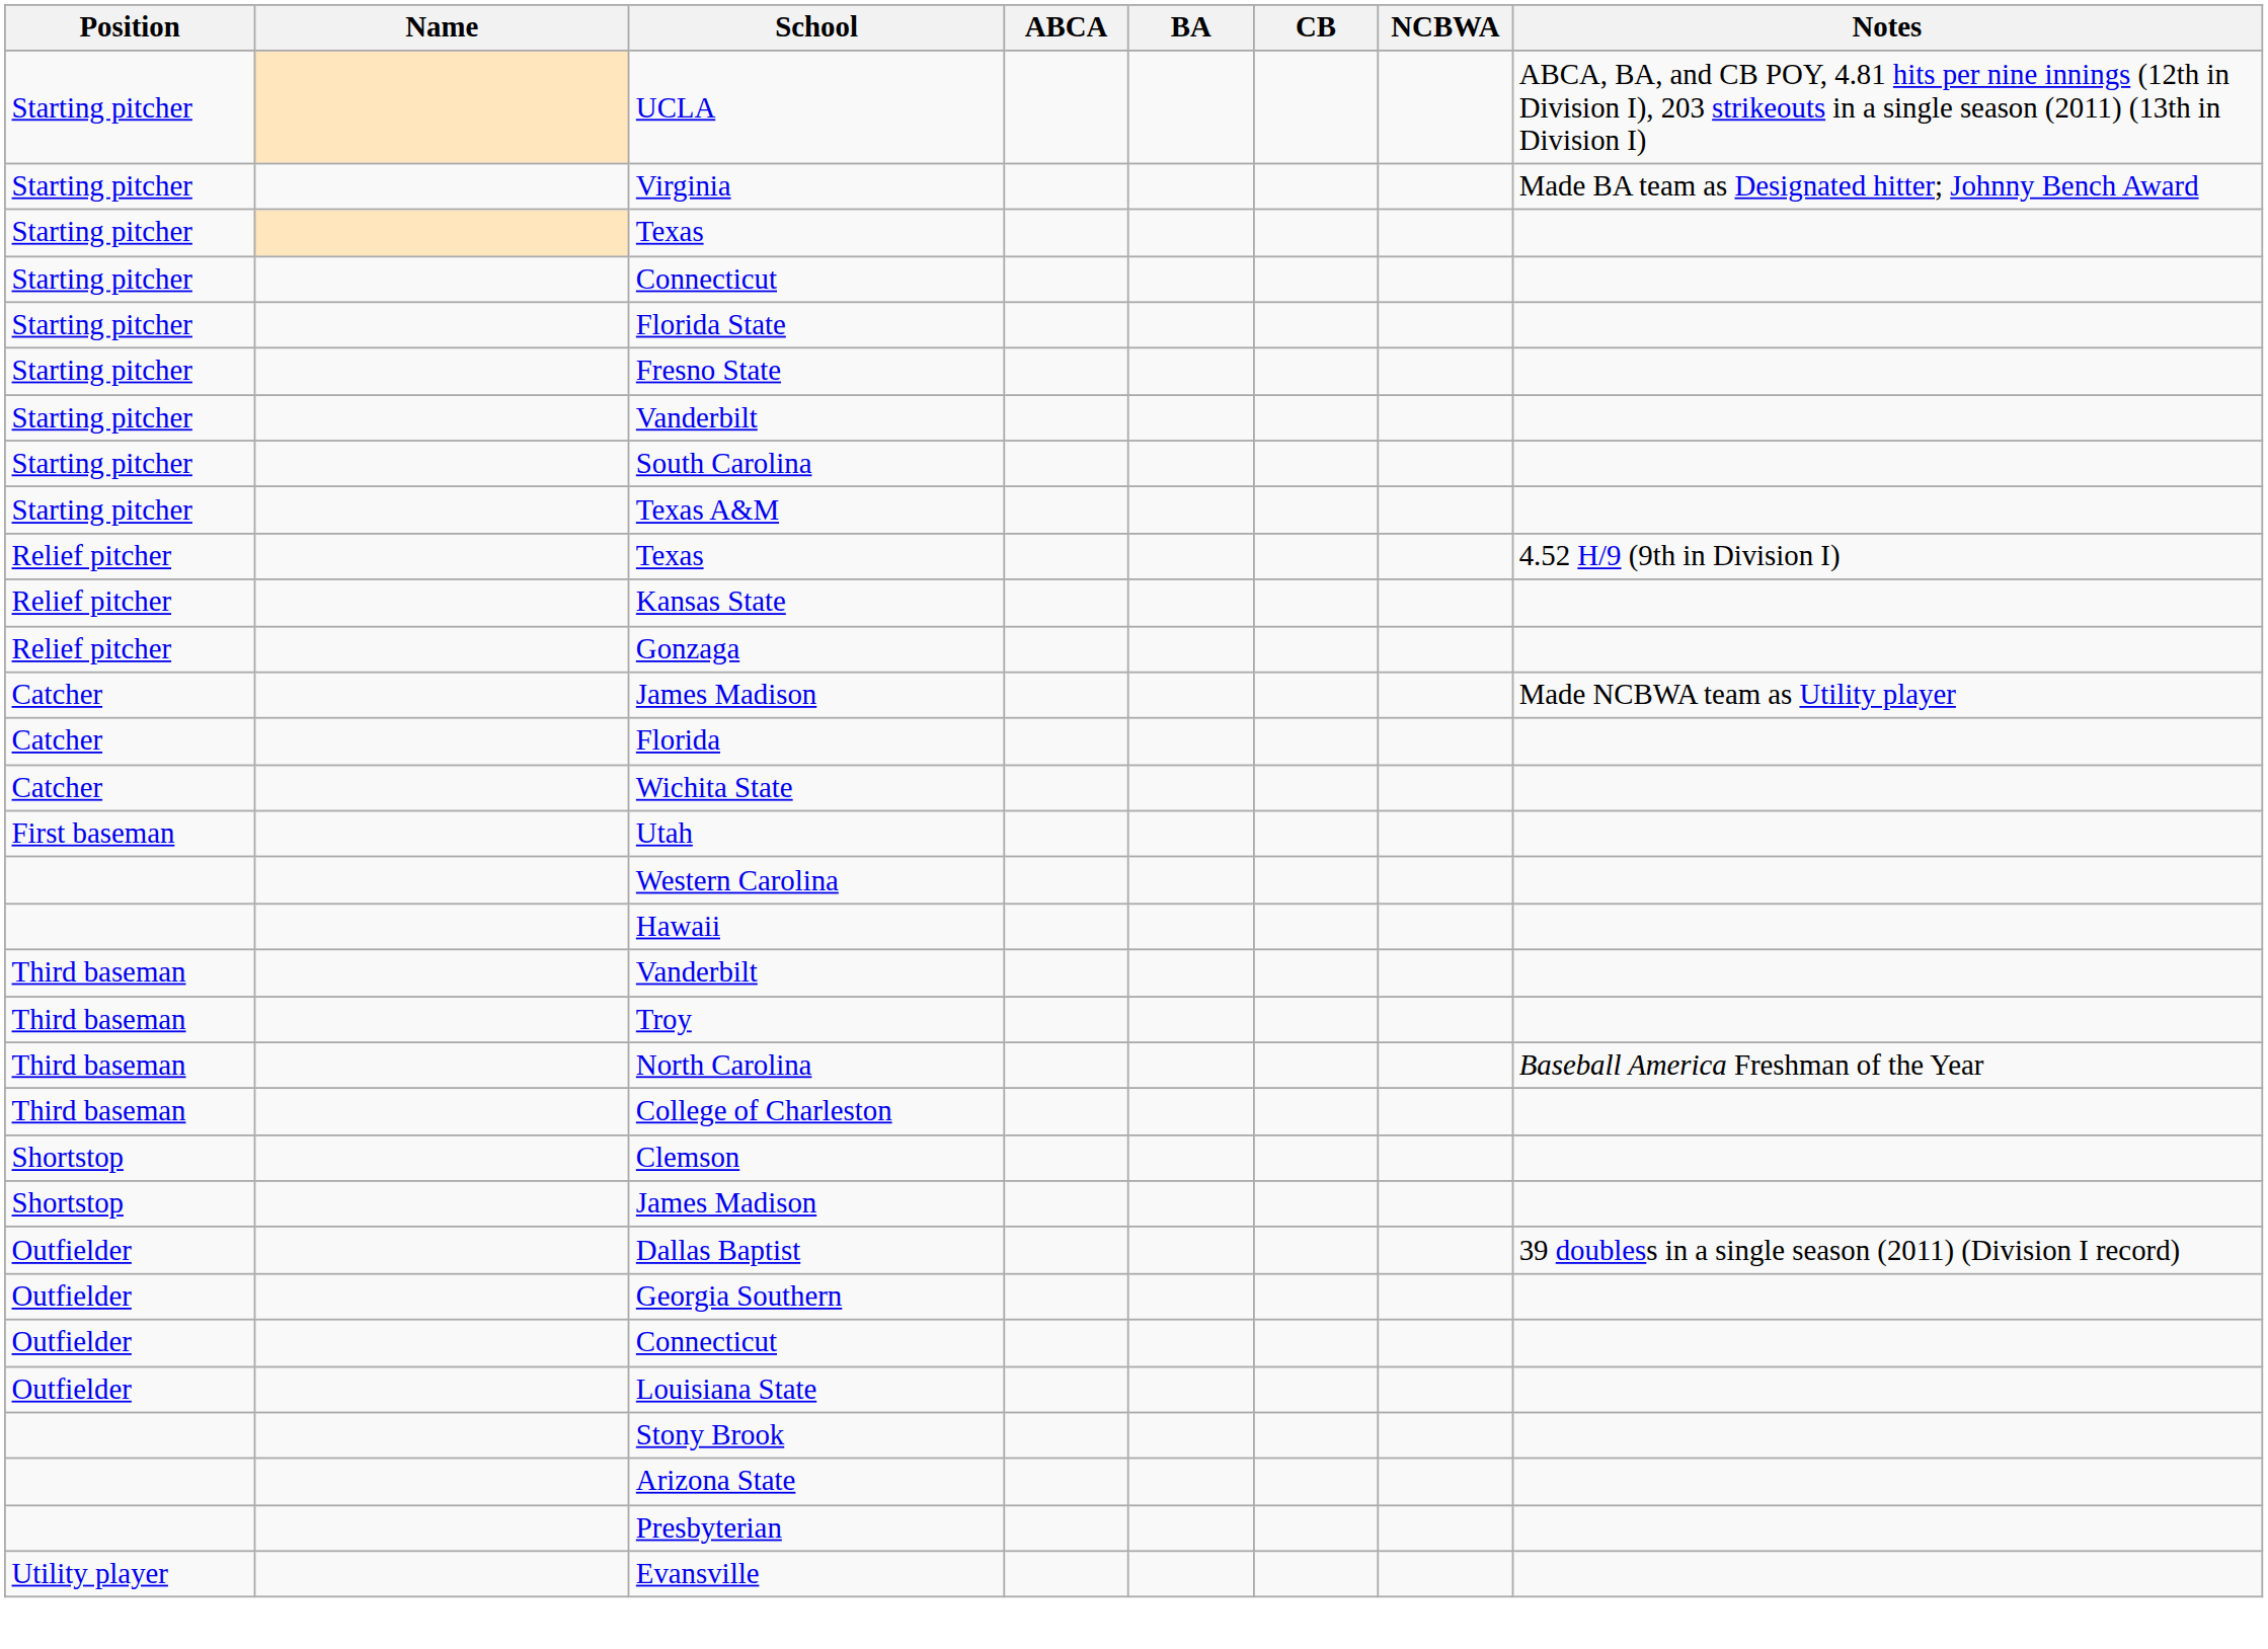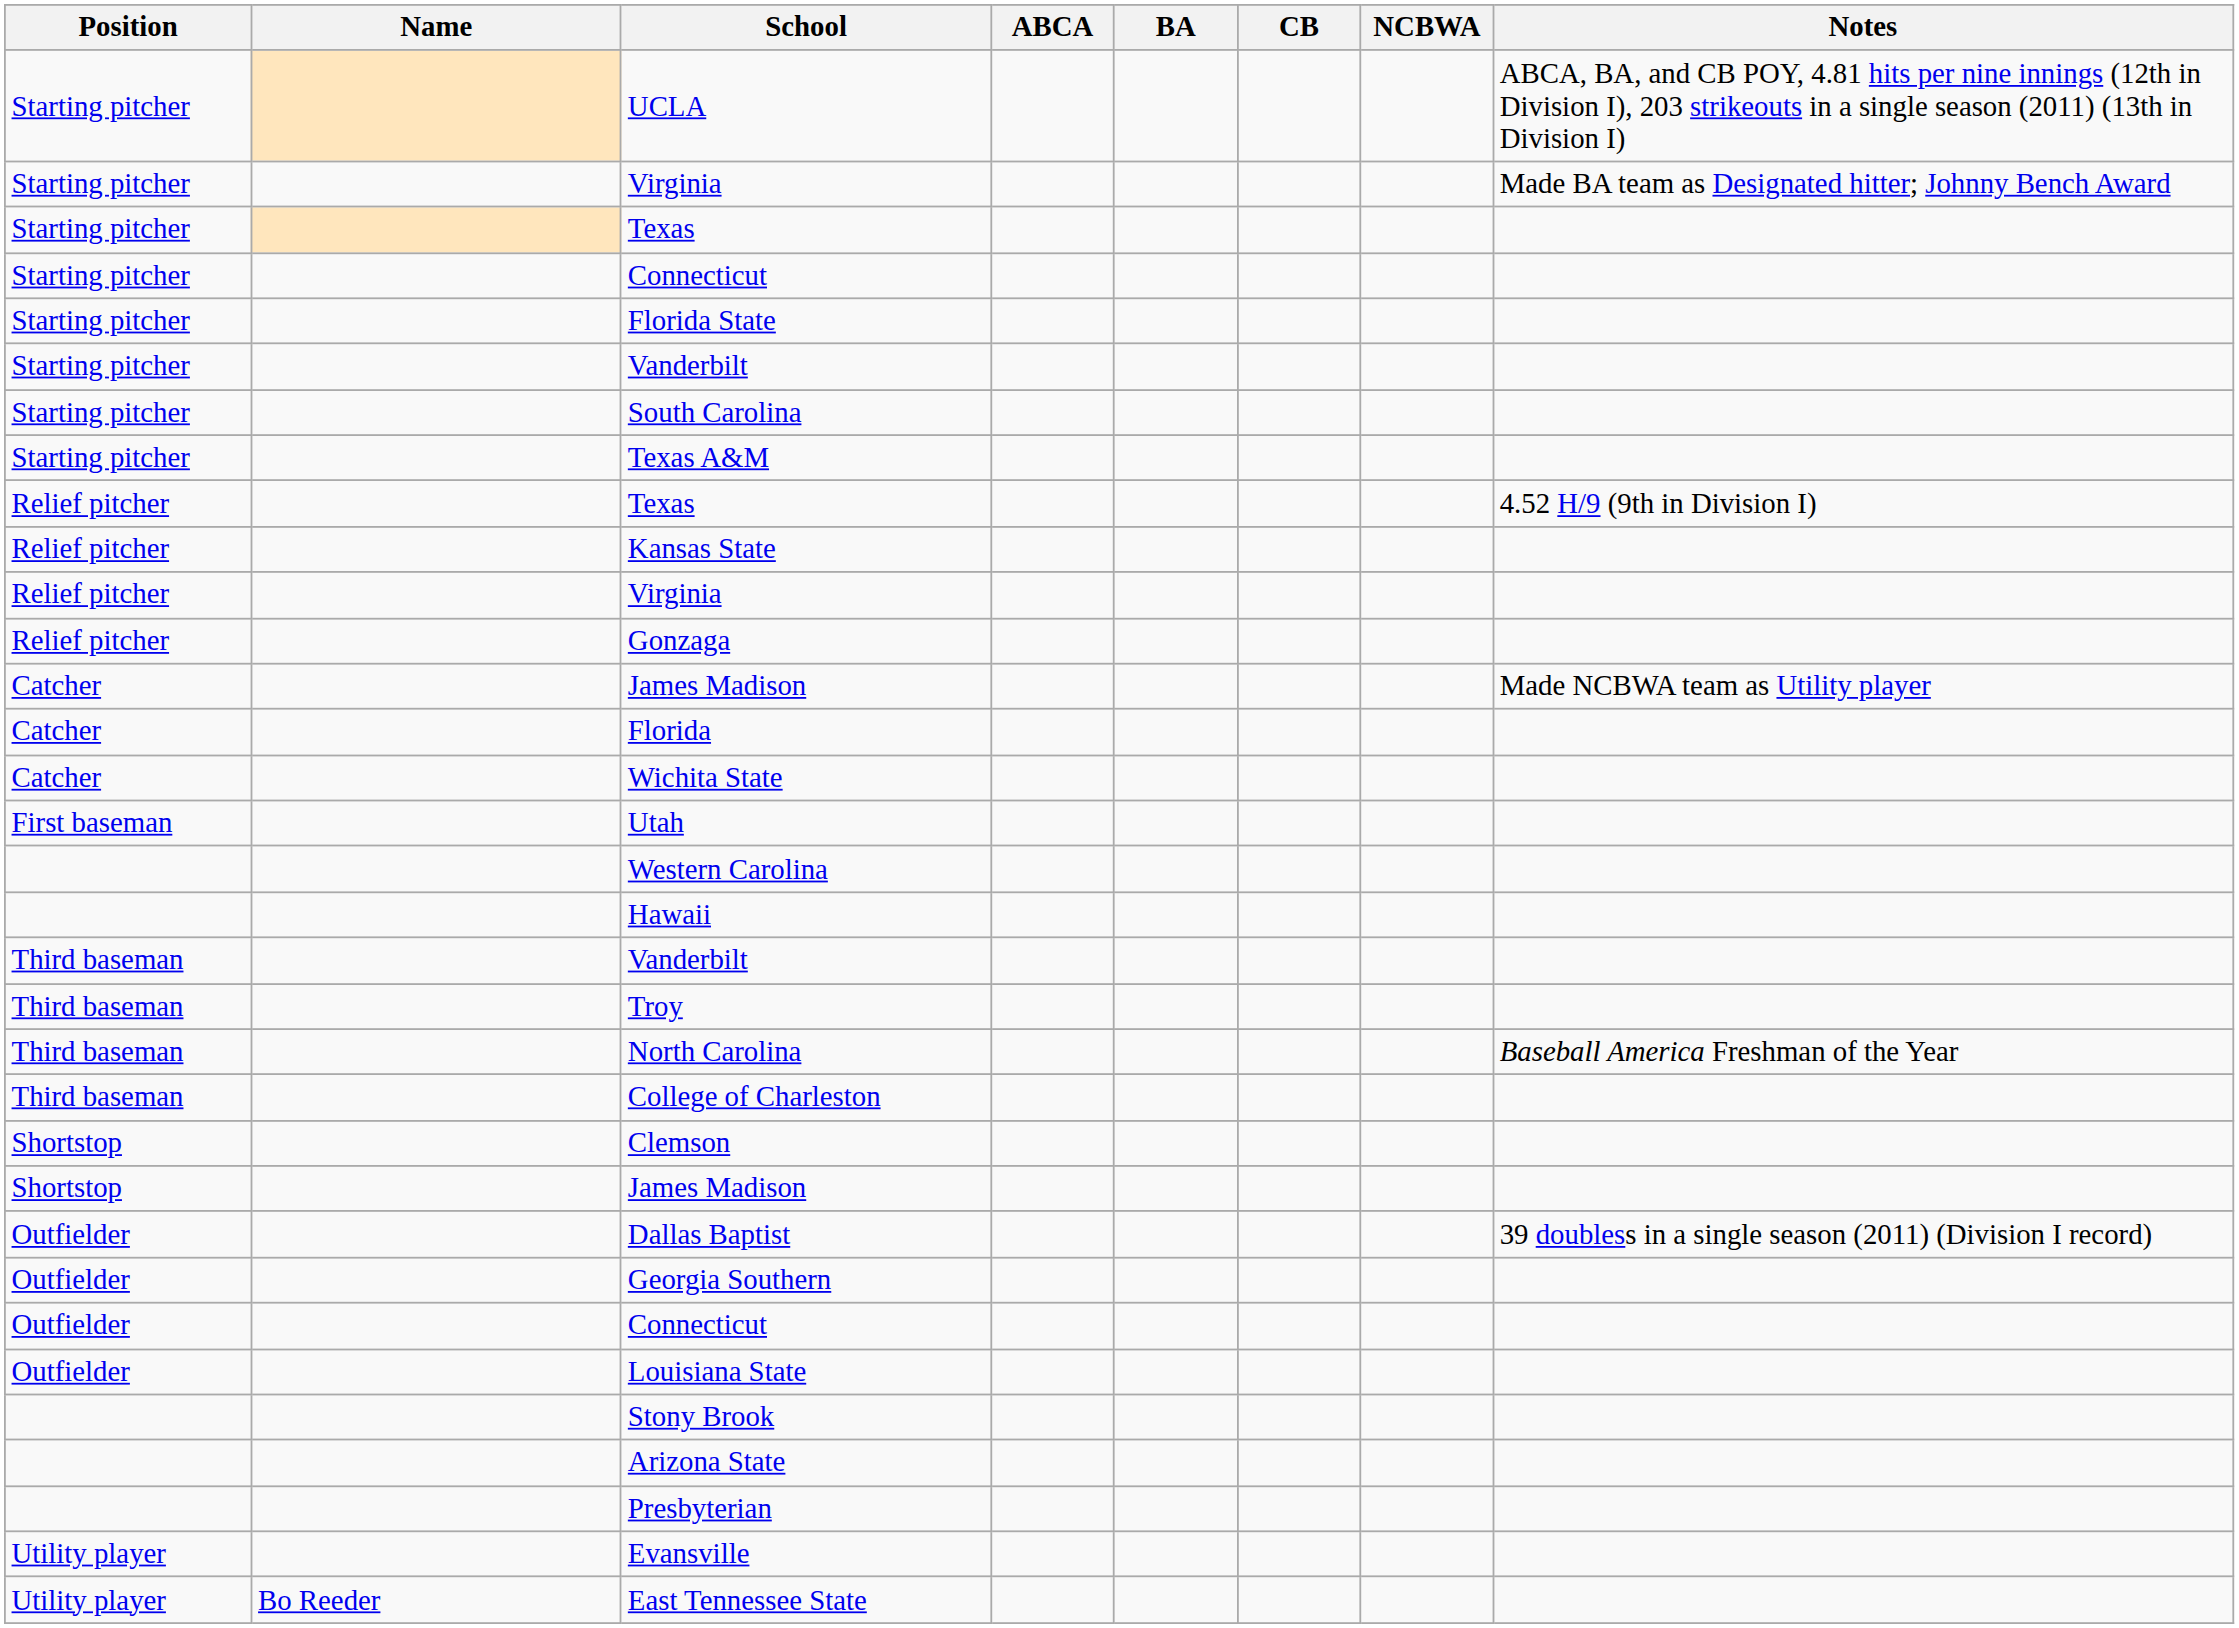- row: Starting pitcher | Fresno State
+ row: Relief pitcher | Virginia
+ row: Utility player | Bo Reeder | East Tennessee State
